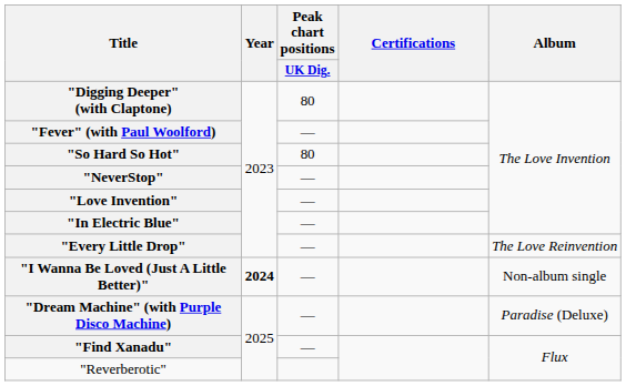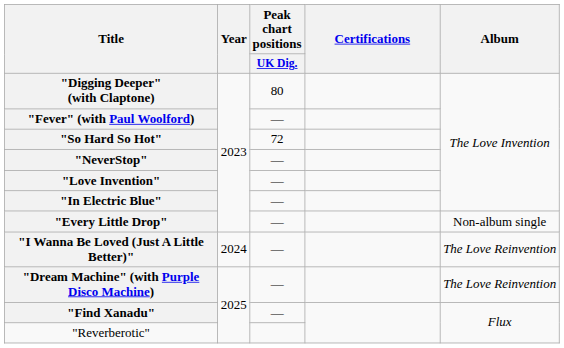"So Hard So Hot" | Peak chart positions / UK Dig.: 80 -> 72
"Every Little Drop" | Album: The Love Reinvention -> Non-album single
"I Wanna Be Loved (Just A Little Better)" | Year: bold -> normal
"I Wanna Be Loved (Just A Little Better)" | Album: Non-album single -> The Love Reinvention
"Dream Machine" (with Purple Disco Machine) | Album: Paradise (Deluxe) -> The Love Reinvention
